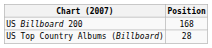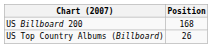US Top Country Albums (Billboard) | Position: 28 -> 26
